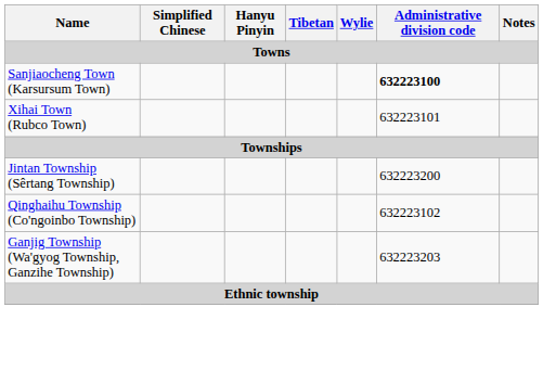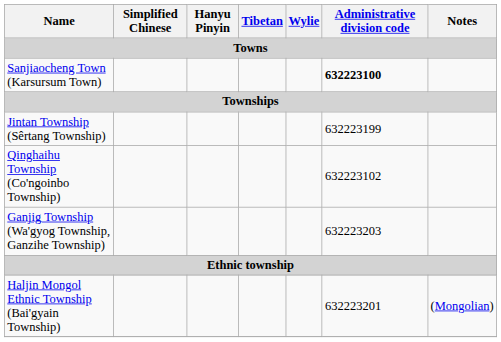- row: Xihai Town (Rubco Town) | 632223101
Jintan Township (Sêrtang Township) | Administrative division code: 632223200 -> 632223199
+ row: Haljin Mongol Ethnic Township (Bai'gyain Township) | 632223201 | (Mongolian)
